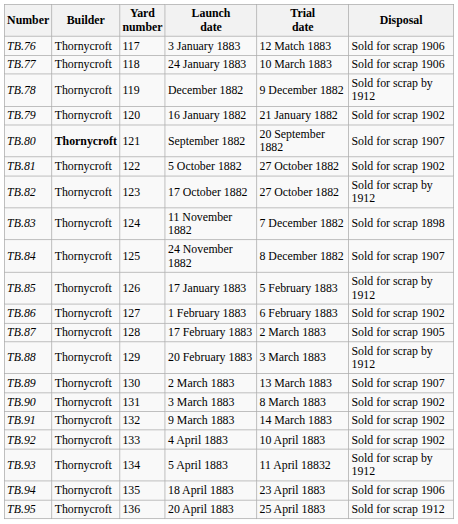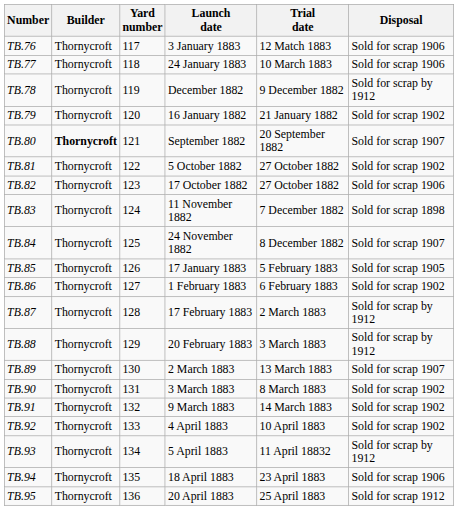TB.82 | Disposal: Sold for scrap by 1912 -> Sold for scrap 1906
TB.85 | Disposal: Sold for scrap by 1912 -> Sold for scrap 1905
TB.87 | Disposal: Sold for scrap 1905 -> Sold for scrap by 1912
